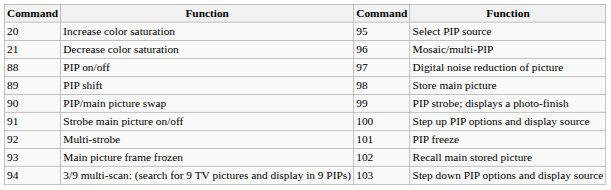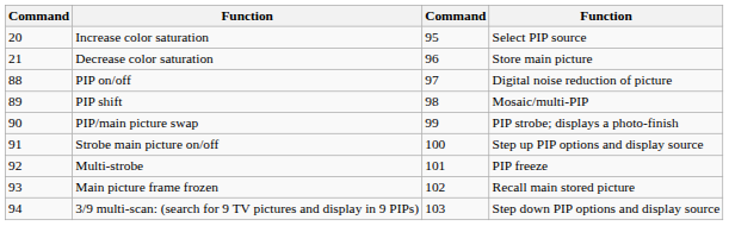Decrease color saturation | column 4: Mosaic/multi-PIP -> Store main picture
PIP shift | column 4: Store main picture -> Mosaic/multi-PIP
